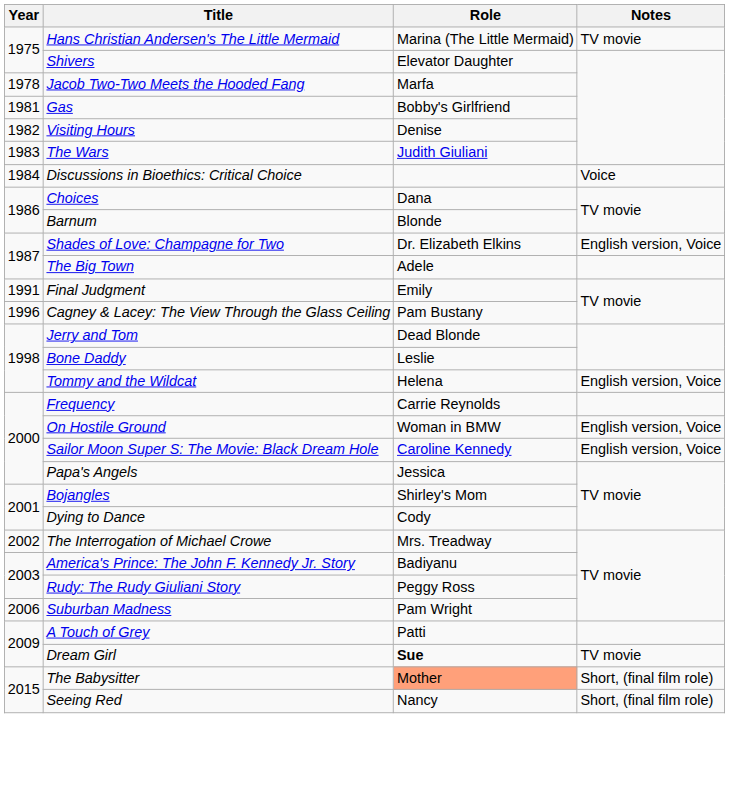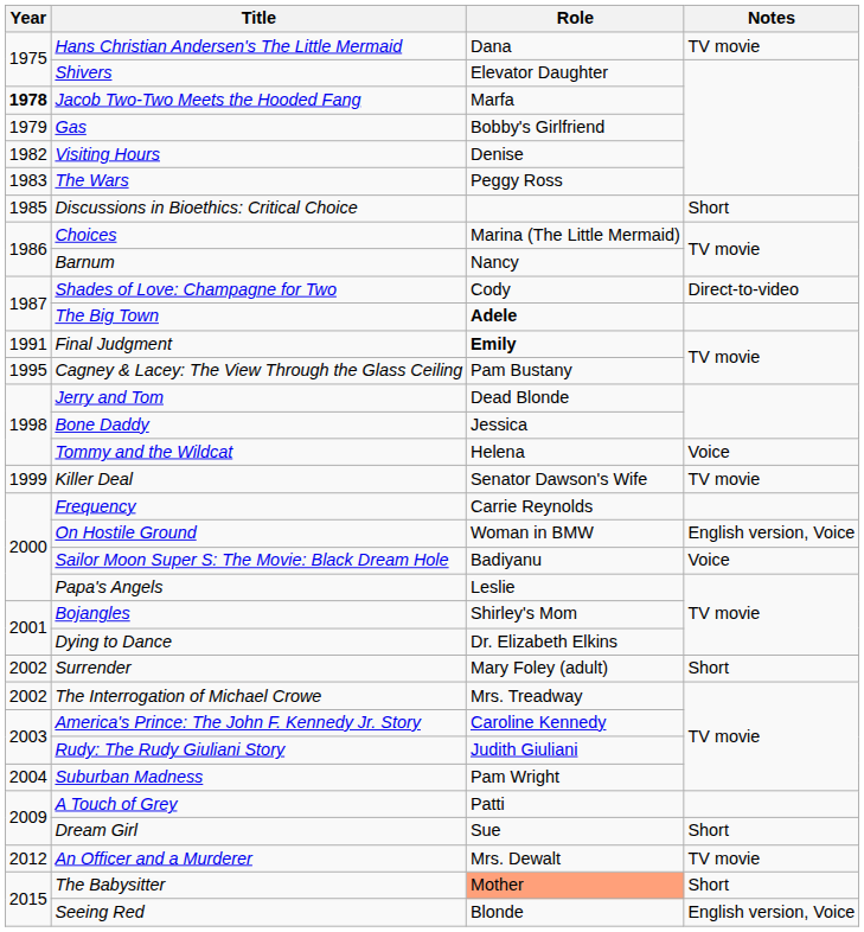Hans Christian Andersen's The Little Mermaid | Role: Marina (The Little Mermaid) -> Dana
Jacob Two-Two Meets the Hooded Fang | Year: normal -> bold
Gas | Year: 1981 -> 1979
The Wars | Role: Judith Giuliani -> Peggy Ross
Discussions in Bioethics: Critical Choice | Year: 1984 -> 1985
Discussions in Bioethics: Critical Choice | Notes: Voice -> Short
Choices | Role: Dana -> Marina (The Little Mermaid)
Barnum | Role: Blonde -> Nancy
Shades of Love: Champagne for Two | Role: Dr. Elizabeth Elkins -> Cody
Shades of Love: Champagne for Two | Notes: English version, Voice -> Direct-to-video
The Big Town | Role: normal -> bold
Final Judgment | Role: normal -> bold
Cagney & Lacey: The View Through the Glass Ceiling | Year: 1996 -> 1995
Bone Daddy | Role: Leslie -> Jessica
Tommy and the Wildcat | Notes: English version, Voice -> Voice
+ row: 1999 | Killer Deal | Senator Dawson's Wife | TV movie
Sailor Moon Super S: The Movie: Black Dream Hole | Role: Caroline Kennedy -> Badiyanu
Sailor Moon Super S: The Movie: Black Dream Hole | Notes: English version, Voice -> Voice
Papa's Angels | Role: Jessica -> Leslie
Dying to Dance | Role: Cody -> Dr. Elizabeth Elkins
+ row: 2002 | Surrender | Mary Foley (adult) | Short
America's Prince: The John F. Kennedy Jr. Story | Role: Badiyanu -> Caroline Kennedy
Rudy: The Rudy Giuliani Story | Role: Peggy Ross -> Judith Giuliani
Suburban Madness | Year: 2006 -> 2004
Dream Girl | Role: bold -> normal
Dream Girl | Notes: TV movie -> Short
+ row: 2012 | An Officer and a Murderer | Mrs. Dewalt | TV movie
The Babysitter | Notes: Short, (final film role) -> Short
Seeing Red | Role: Nancy -> Blonde
Seeing Red | Notes: Short, (final film role) -> English version, Voice
